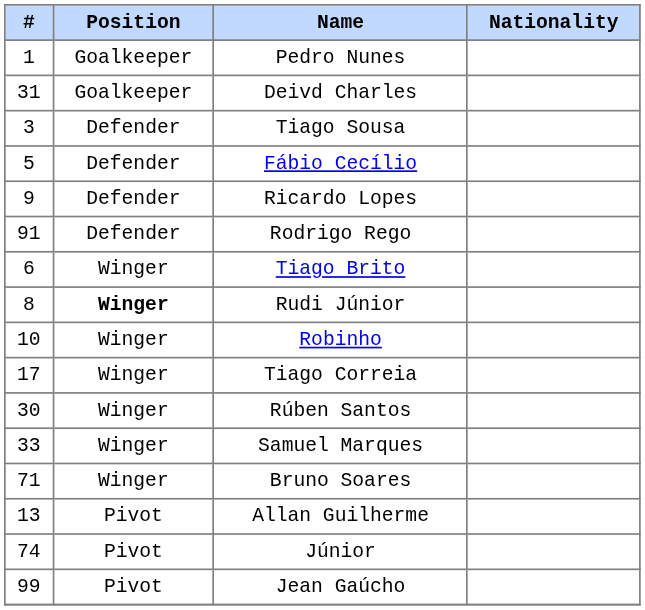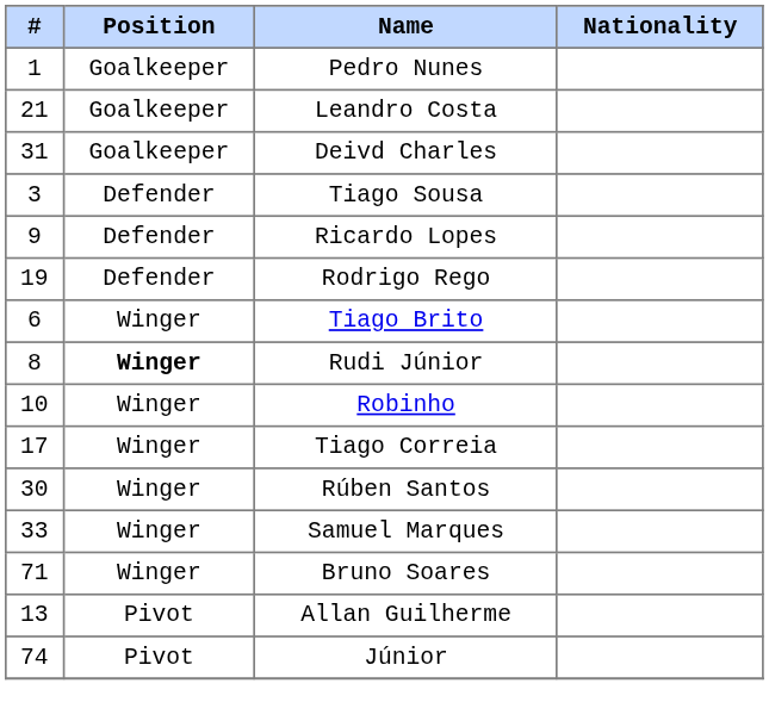+ row: 21 | Goalkeeper | Leandro Costa
- row: 5 | Defender | Fábio Cecílio
Rodrigo Rego | #: 91 -> 19
- row: 99 | Pivot | Jean Gaúcho
